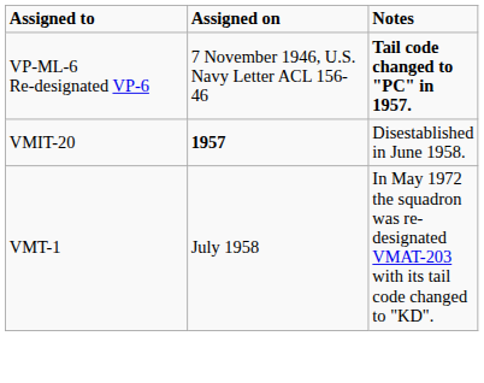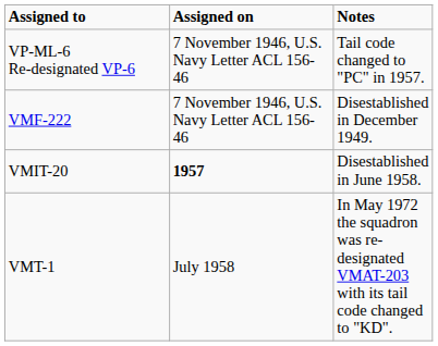VP-ML-6 Re-designated VP-6 | Notes: bold -> normal
+ row: VMF-222 | 7 November 1946, U.S. Navy Letter ACL 156-46 | Disestablished in December 1949.
